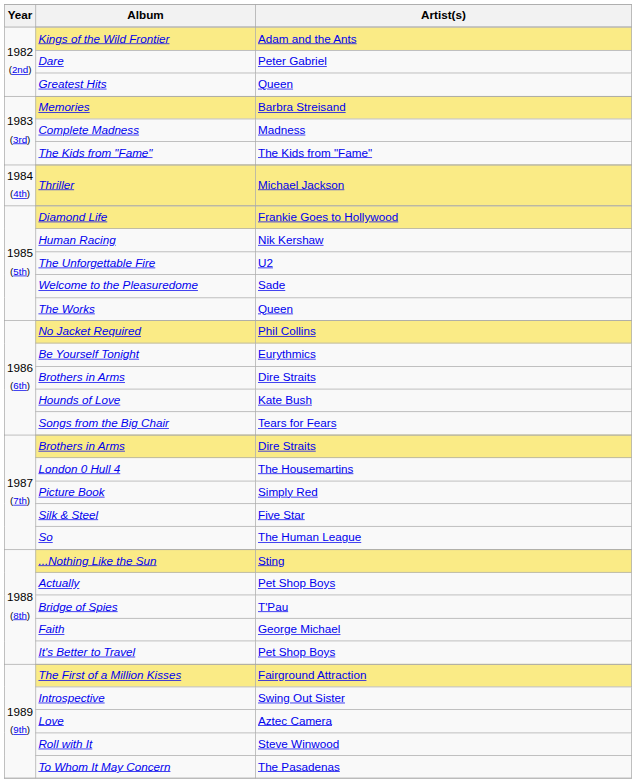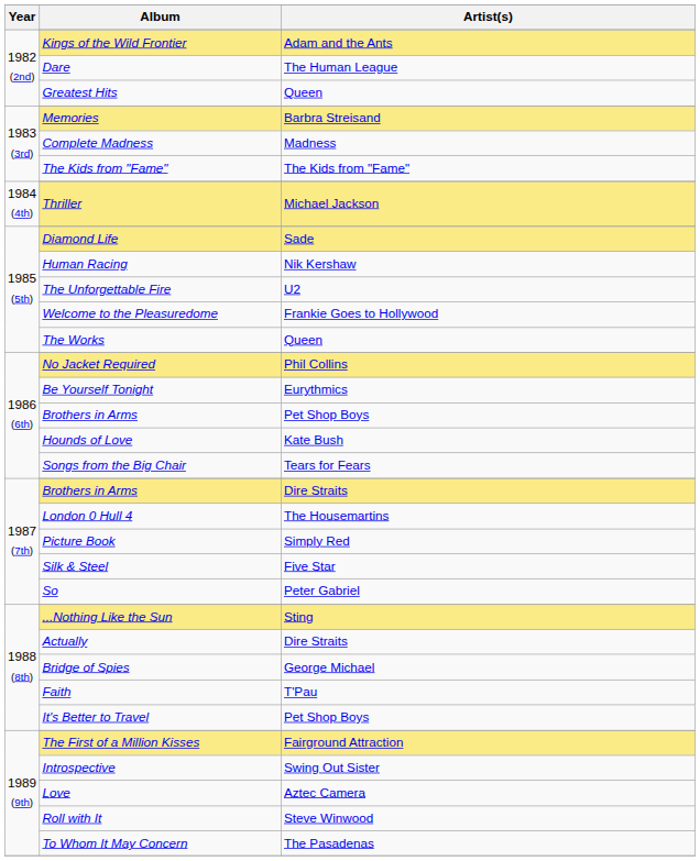Dare | Artist(s): Peter Gabriel -> The Human League
Diamond Life | Artist(s): Frankie Goes to Hollywood -> Sade
Welcome to the Pleasuredome | Artist(s): Sade -> Frankie Goes to Hollywood
1986 (6th) / Brothers in Arms | Artist(s): Dire Straits -> Pet Shop Boys
So | Artist(s): The Human League -> Peter Gabriel
Actually | Artist(s): Pet Shop Boys -> Dire Straits
Bridge of Spies | Artist(s): T'Pau -> George Michael
Faith | Artist(s): George Michael -> T'Pau
